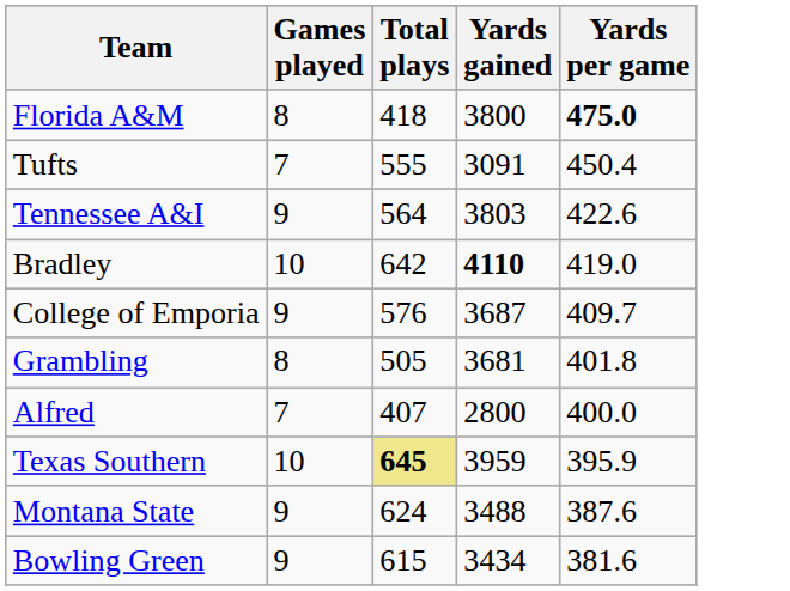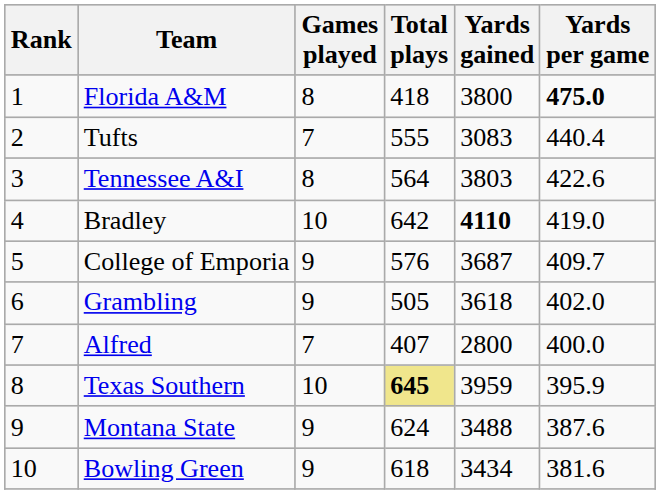+ column: Rank | 1 | 2 | 3 | 4 | 5 | 6 | 7 | 8 | 9 | 10
Tufts | Yards gained: 3091 -> 3083
Tufts | Yards per game: 450.4 -> 440.4
Tennessee A&I | Games played: 9 -> 8
Grambling | Games played: 8 -> 9
Grambling | Yards gained: 3681 -> 3618
Grambling | Yards per game: 401.8 -> 402.0
Bowling Green | Total plays: 615 -> 618
